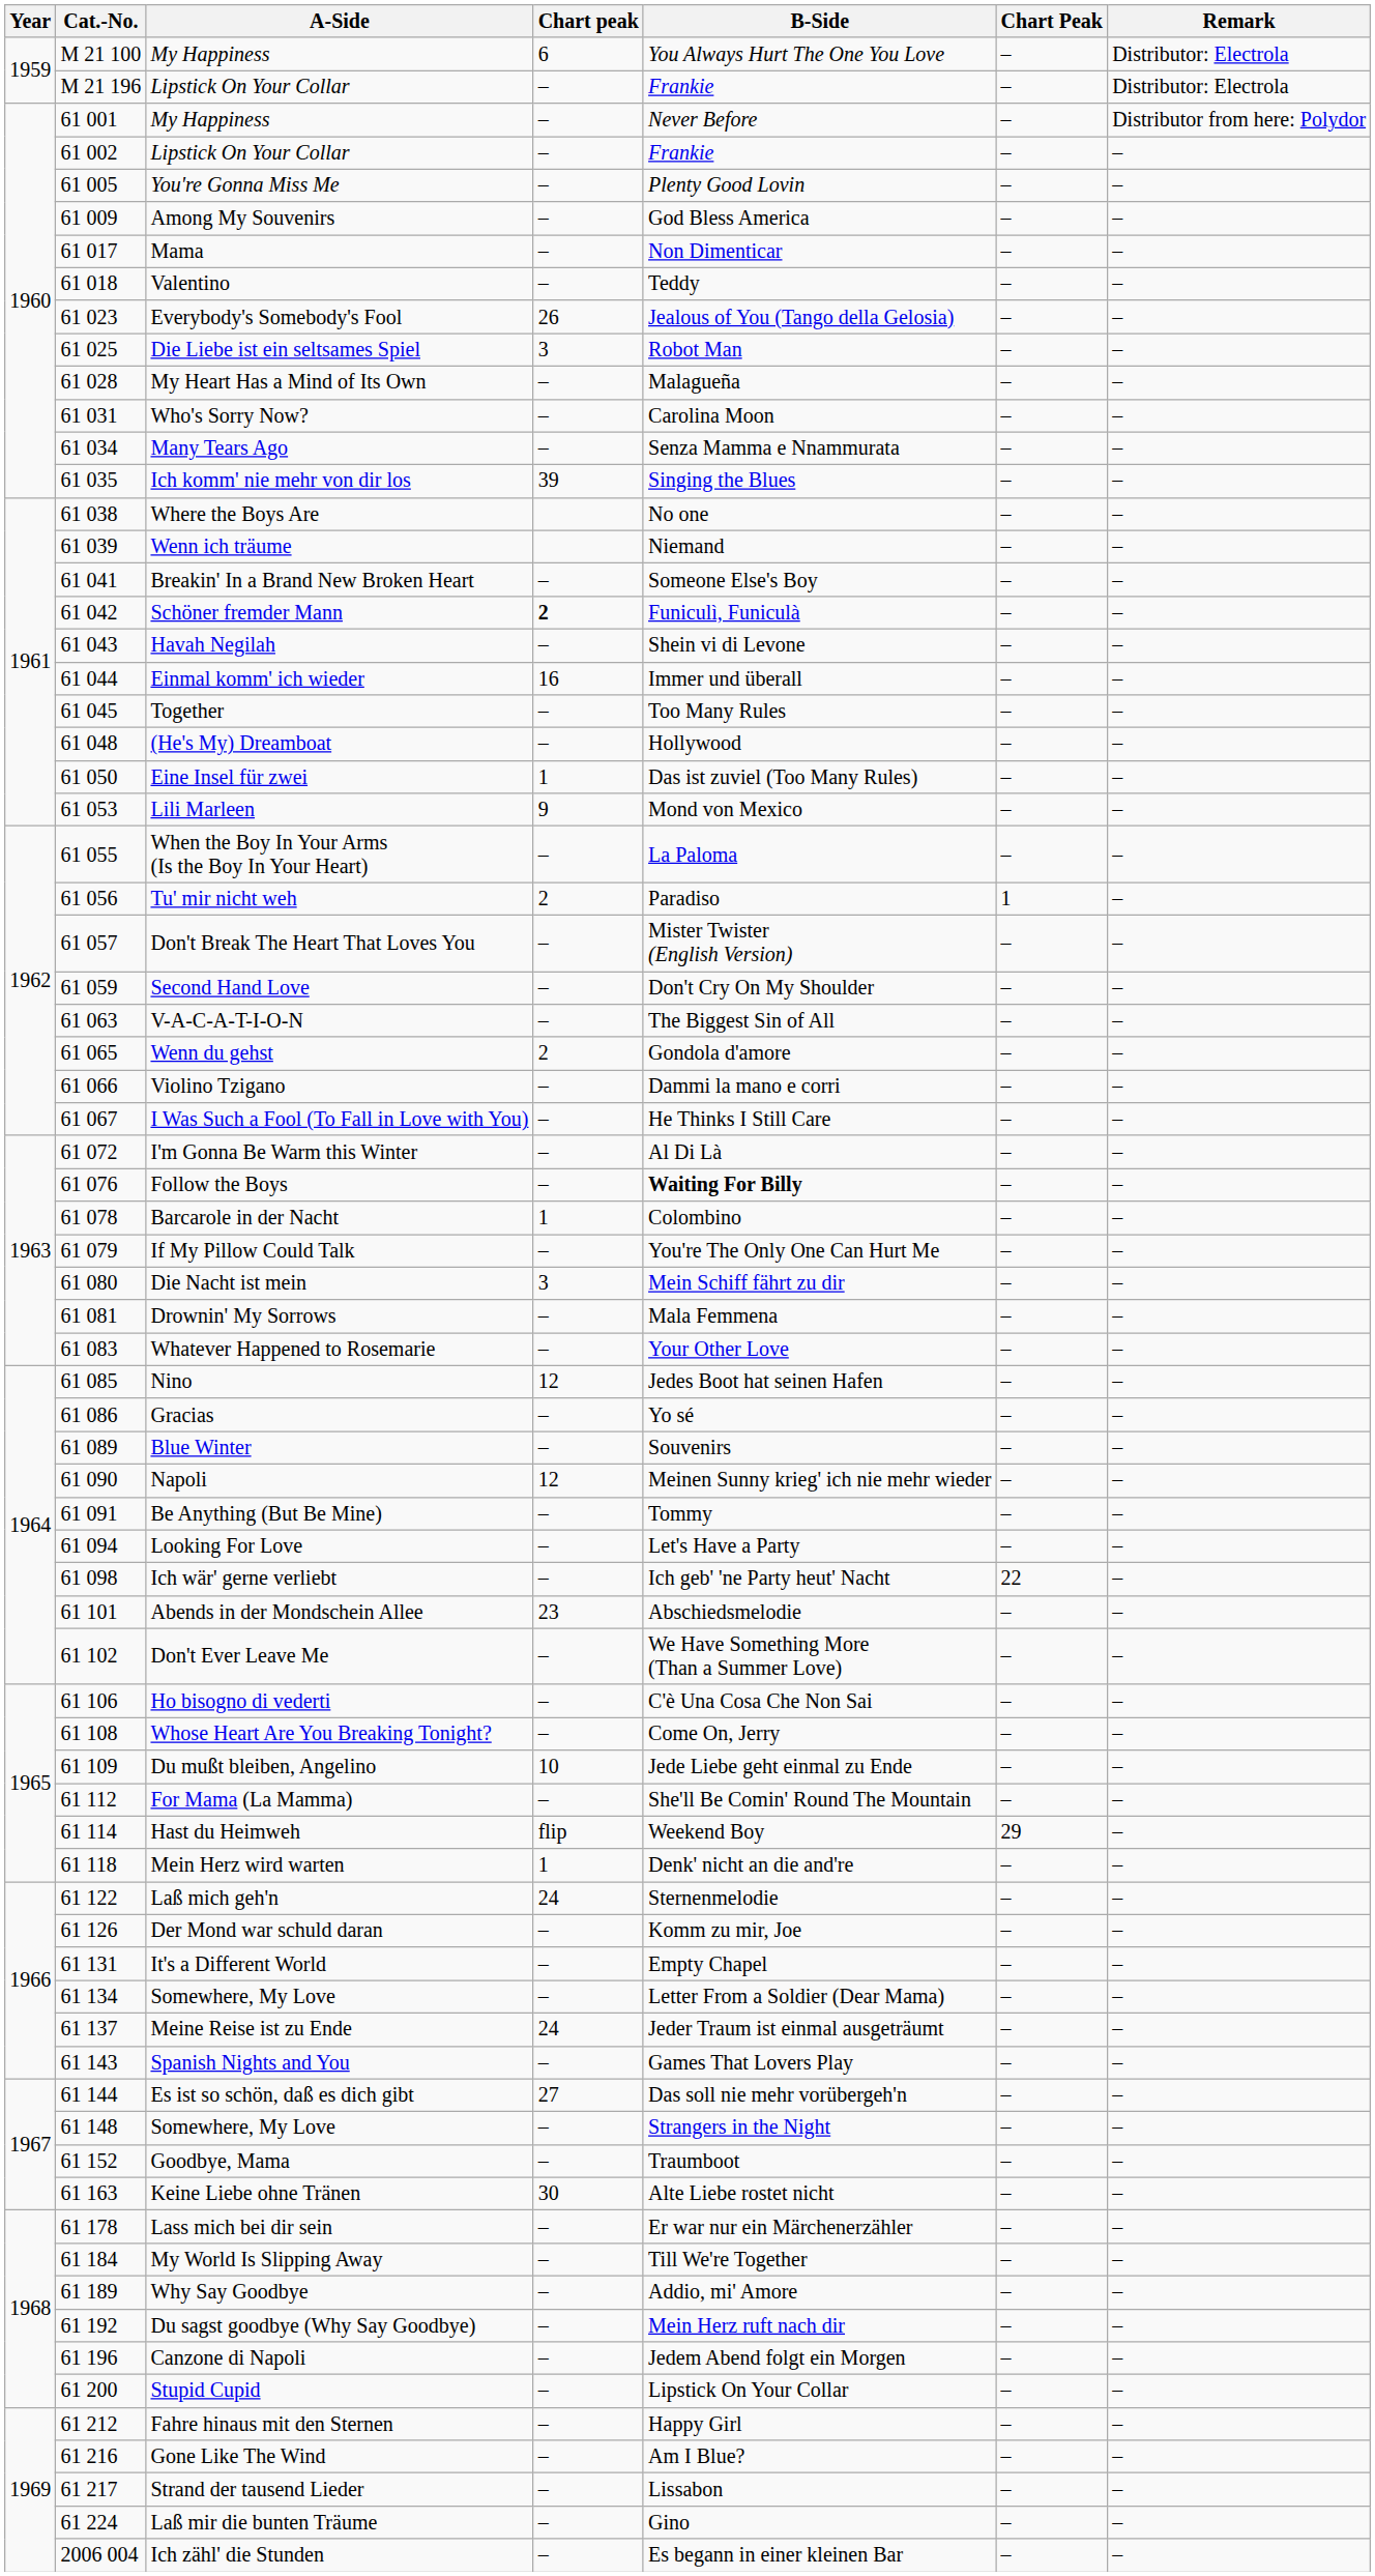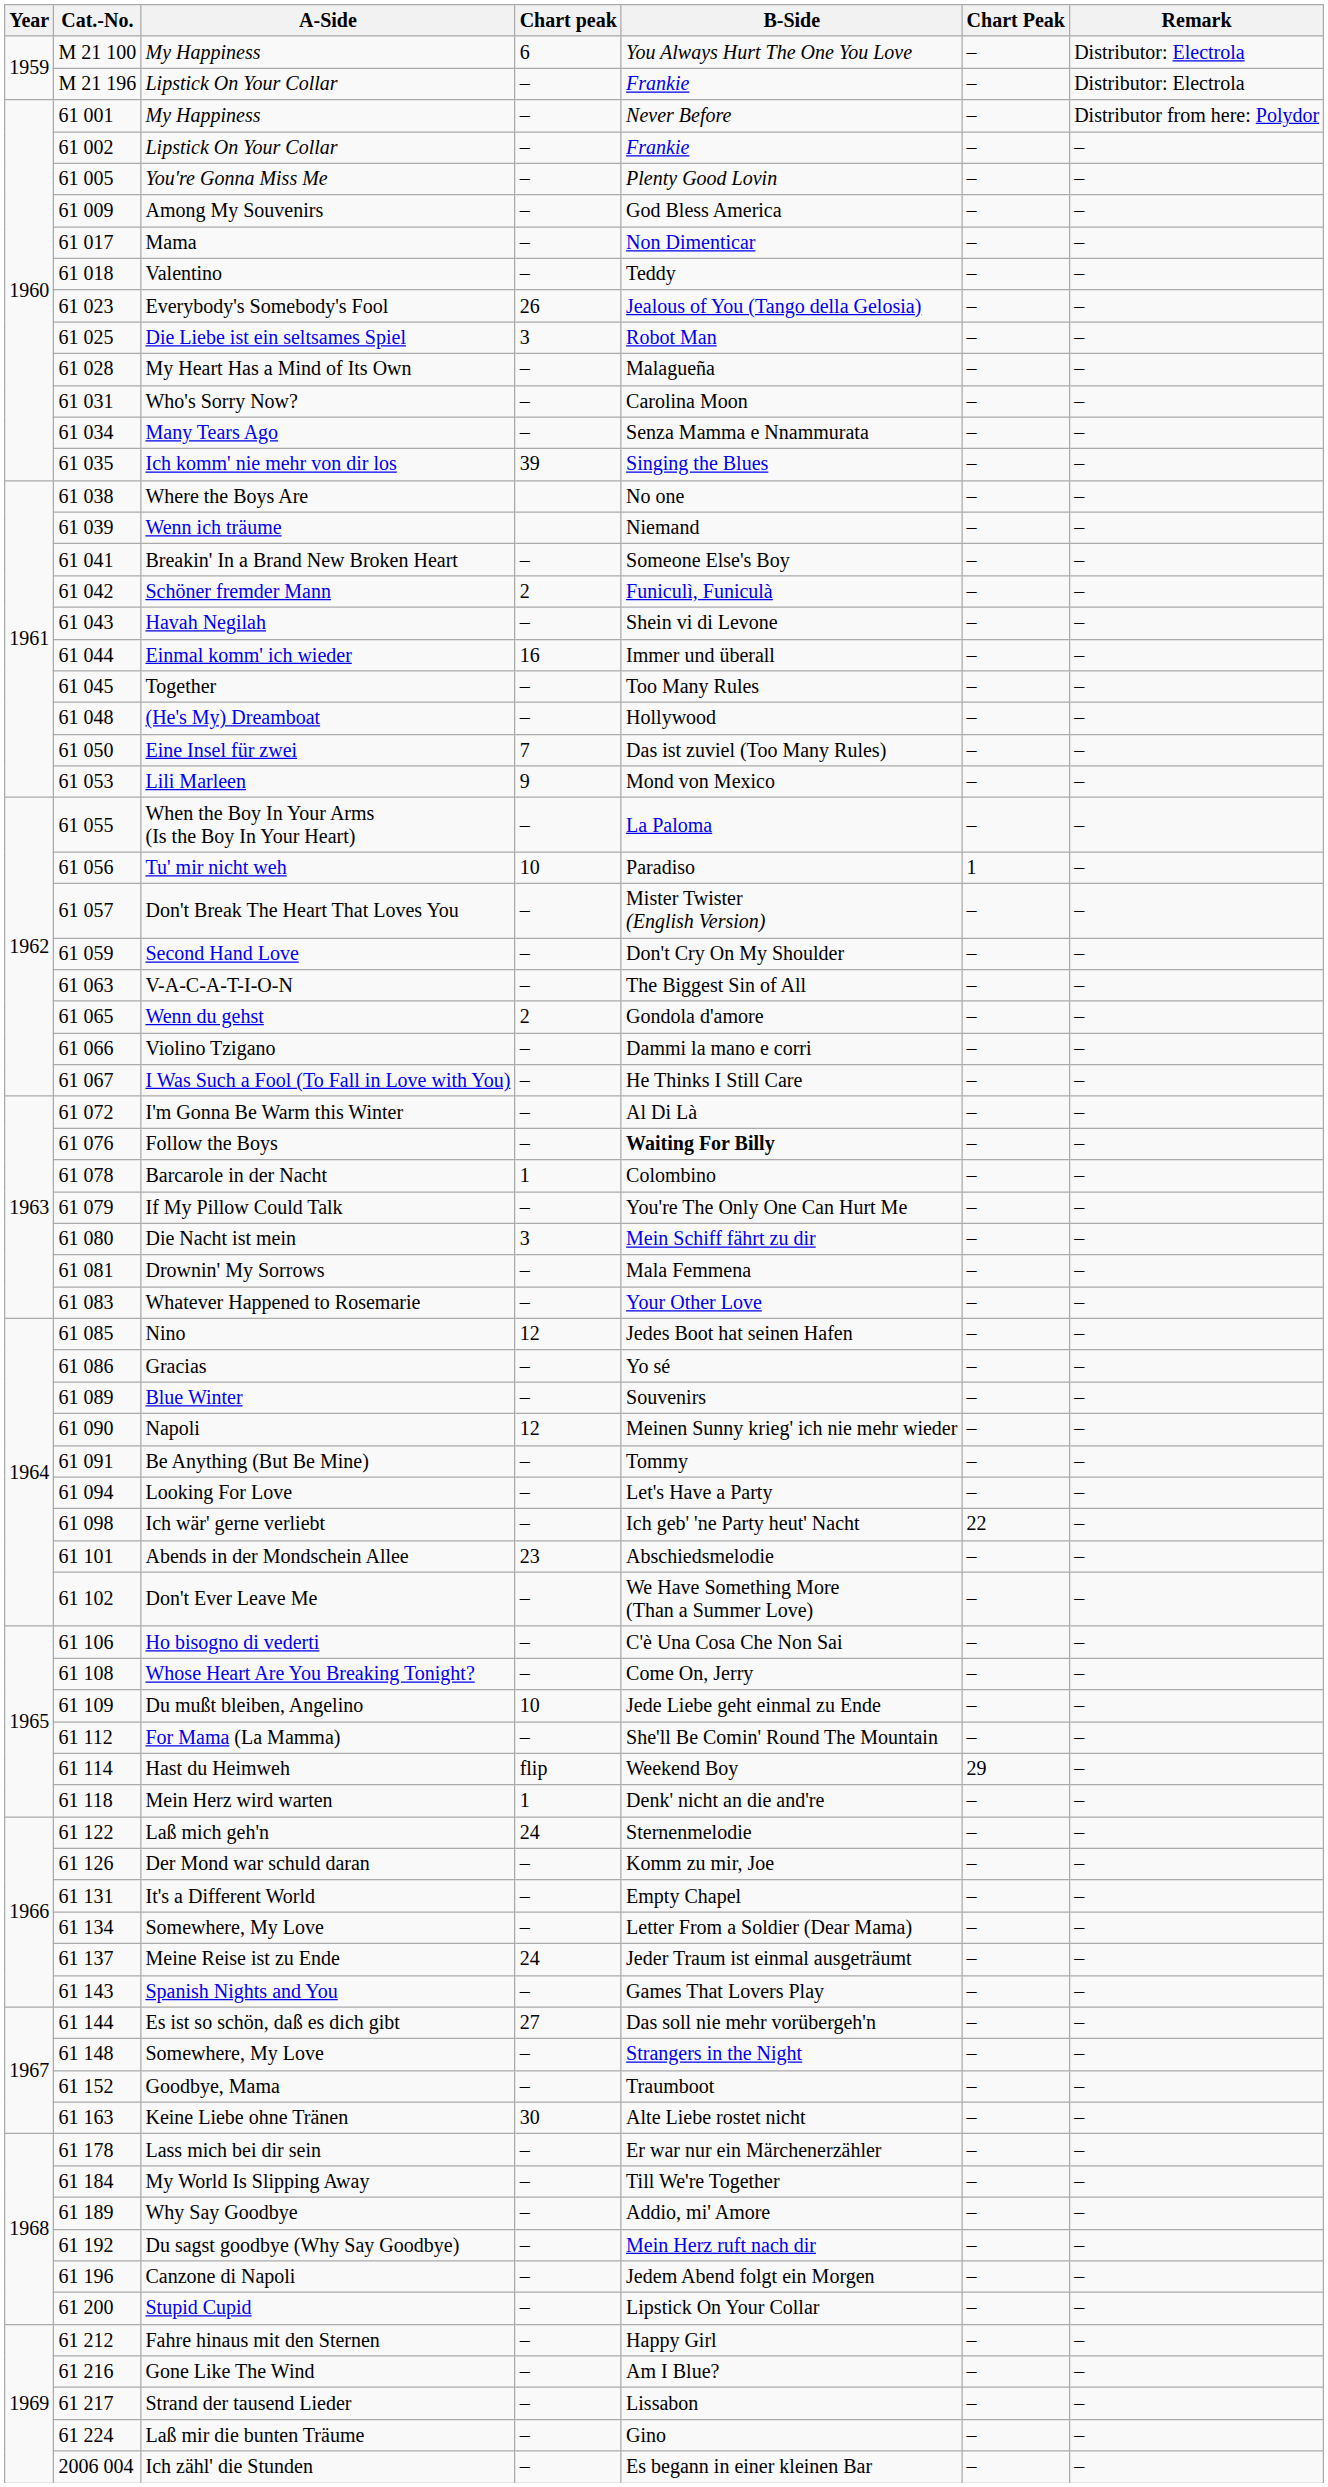Schöner fremder Mann | Chart peak: bold -> normal
Eine Insel für zwei | Chart peak: 1 -> 7
Tu' mir nicht weh | Chart peak: 2 -> 10
